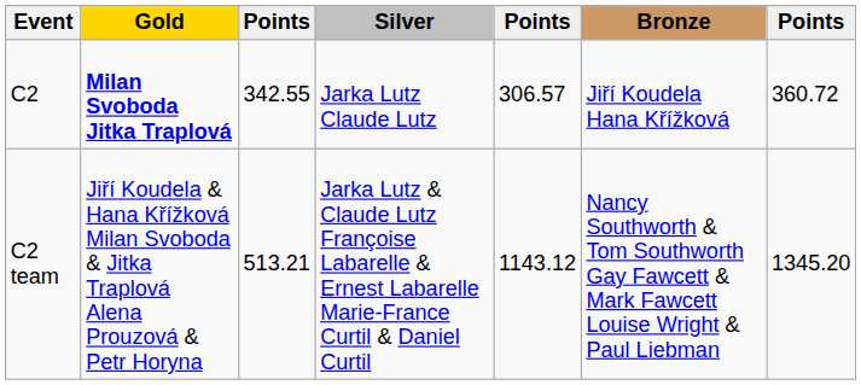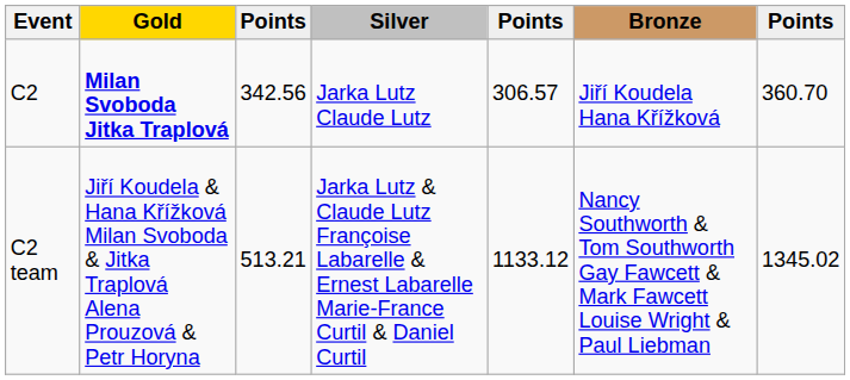C2 | column 3: 342.55 -> 342.56
C2 | column 7: 360.72 -> 360.70
C2 team | column 5: 1143.12 -> 1133.12
C2 team | column 7: 1345.20 -> 1345.02
